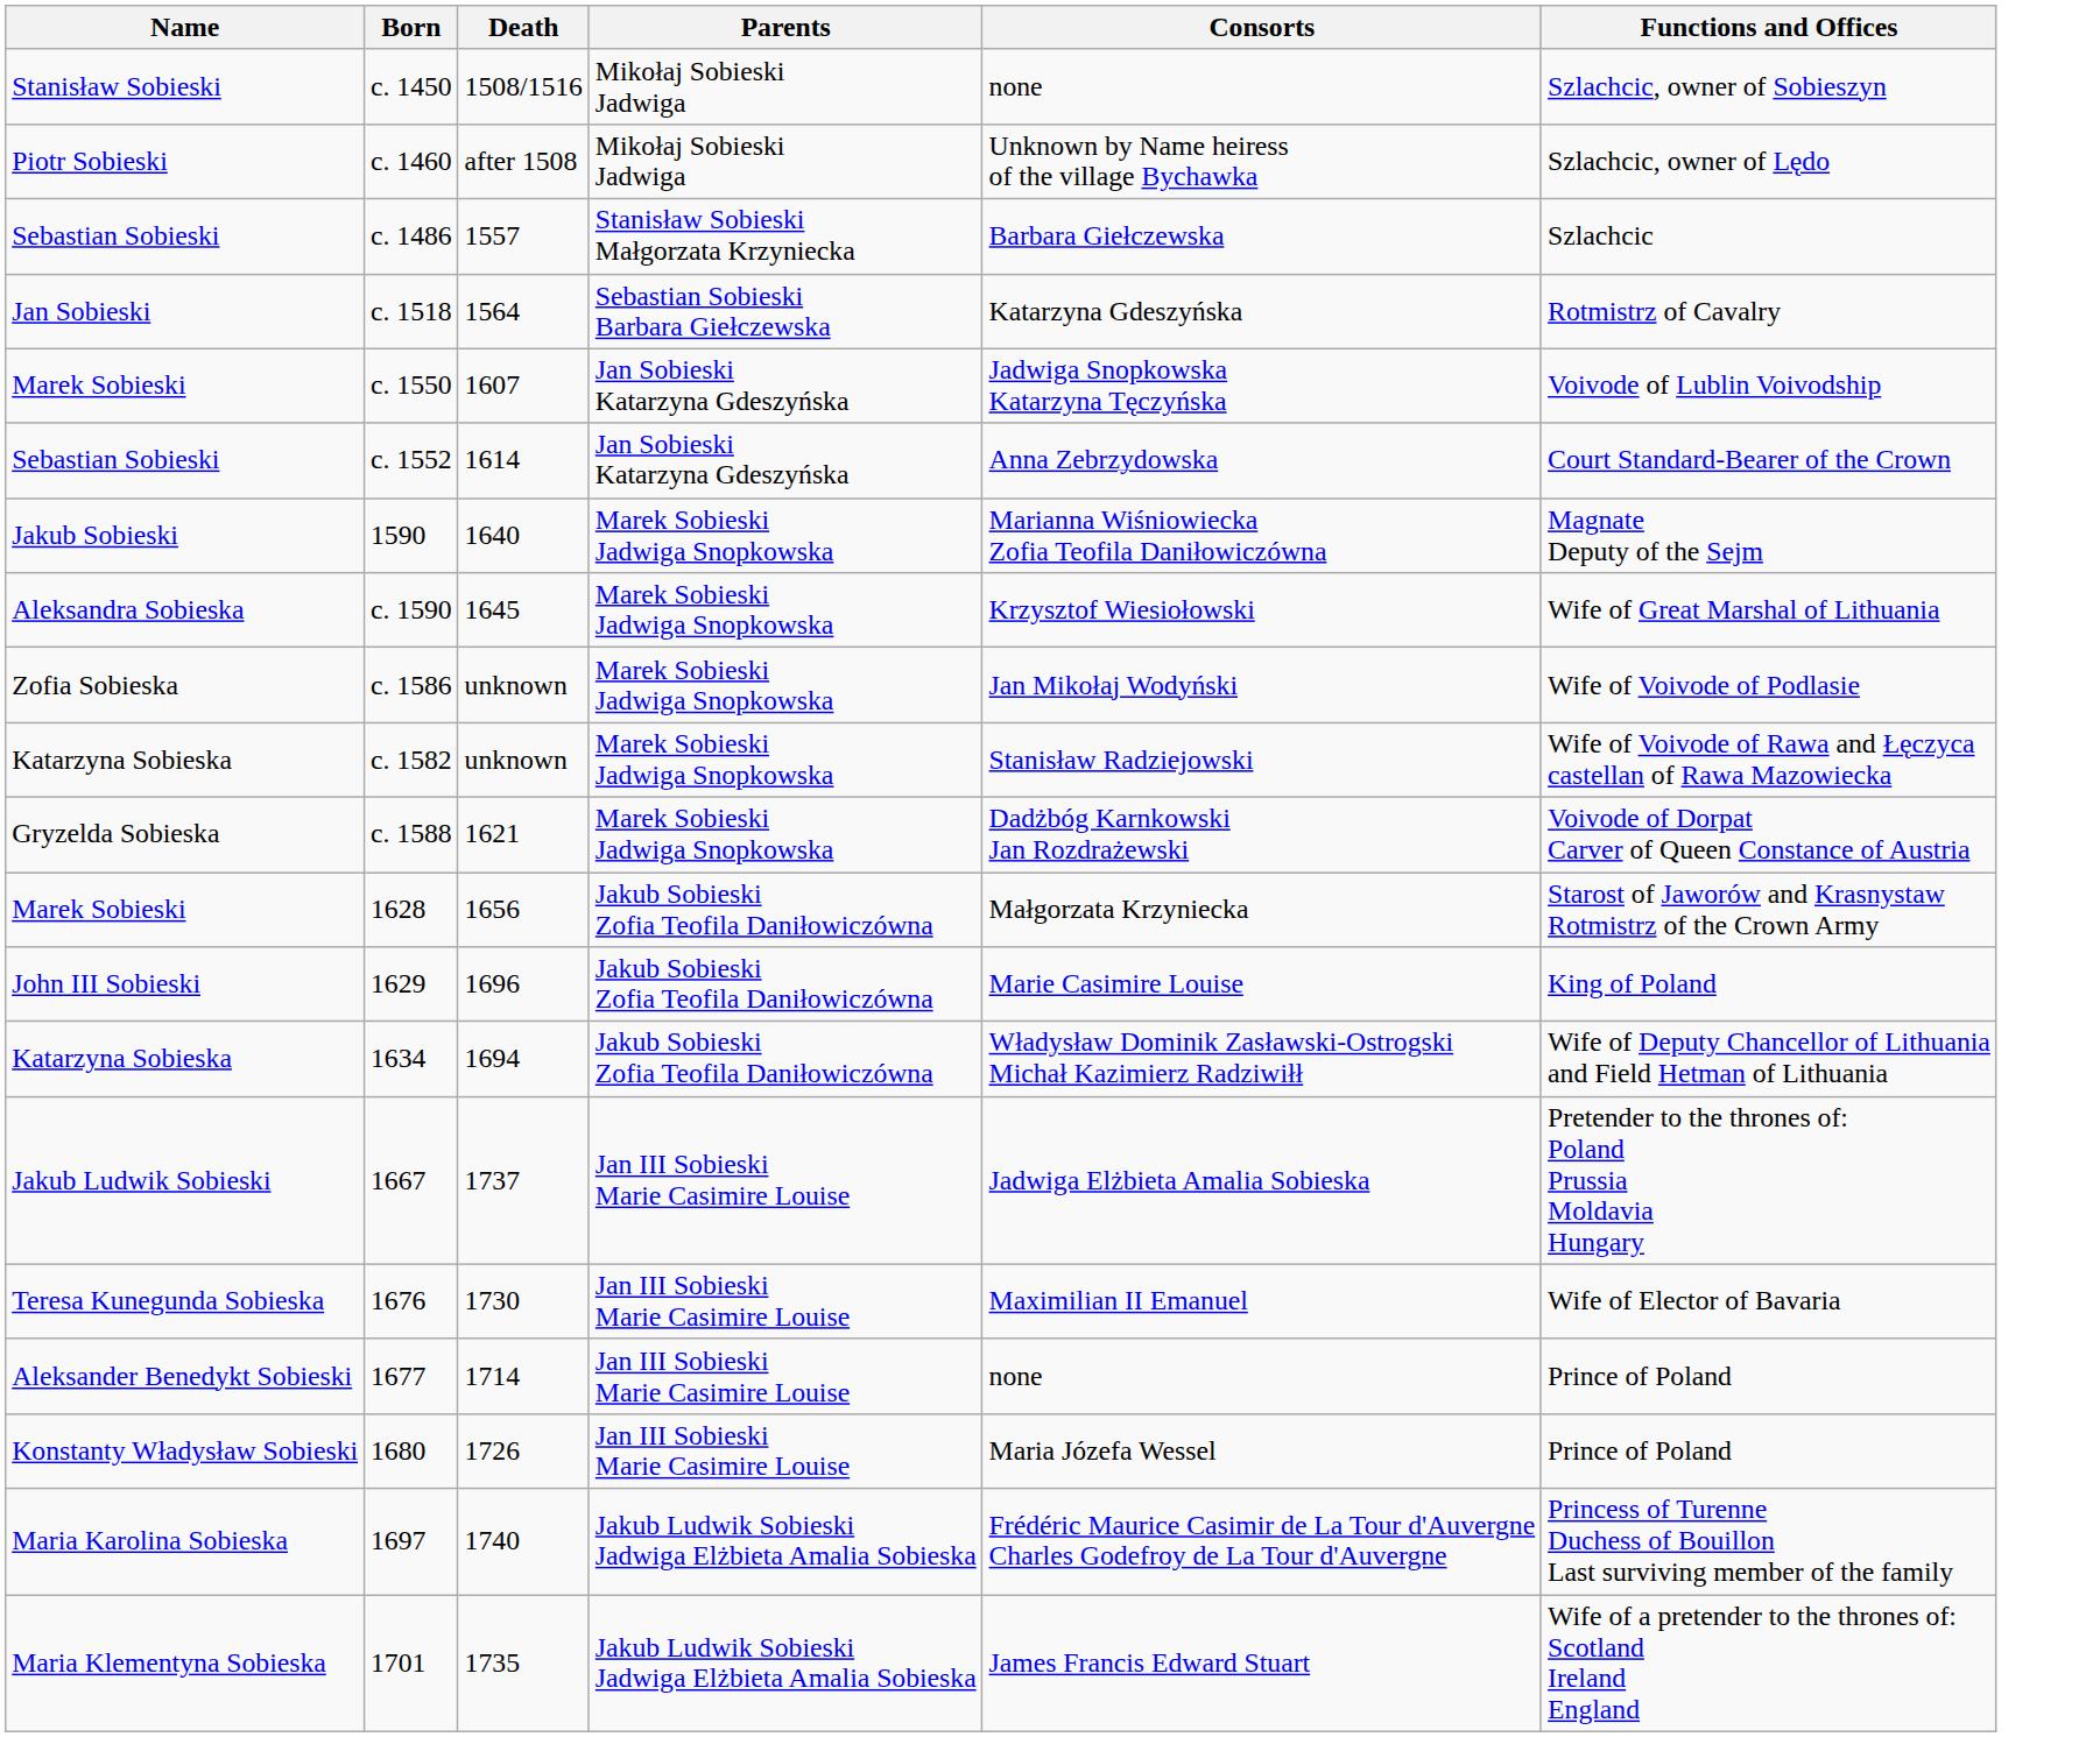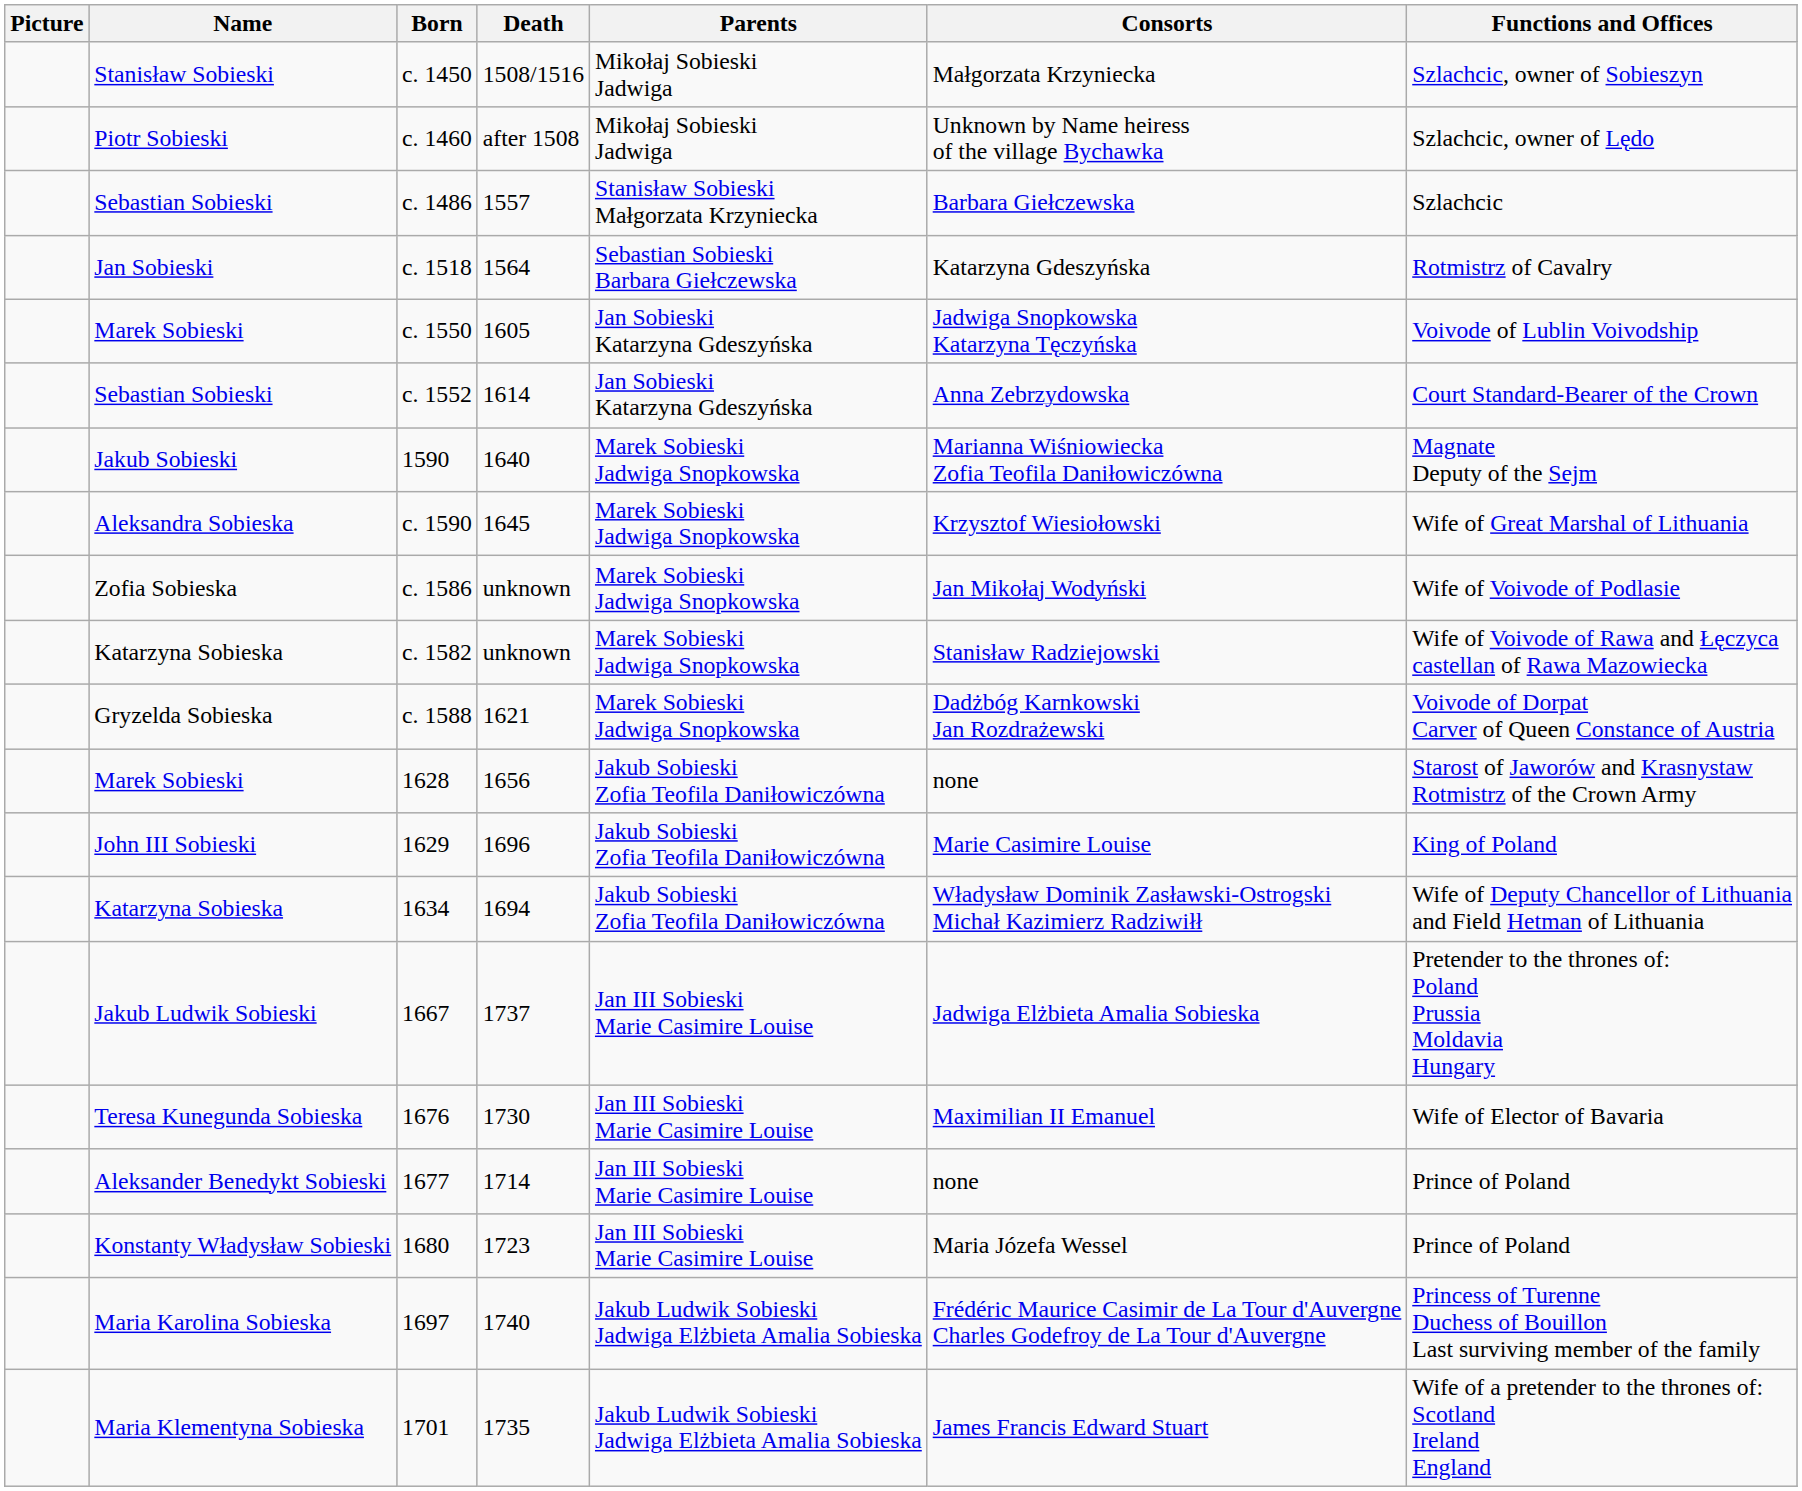+ column: Picture
c. 1450 | Consorts: none -> Małgorzata Krzyniecka
c. 1550 | Death: 1607 -> 1605
1628 | Consorts: Małgorzata Krzyniecka -> none
1680 | Death: 1726 -> 1723
